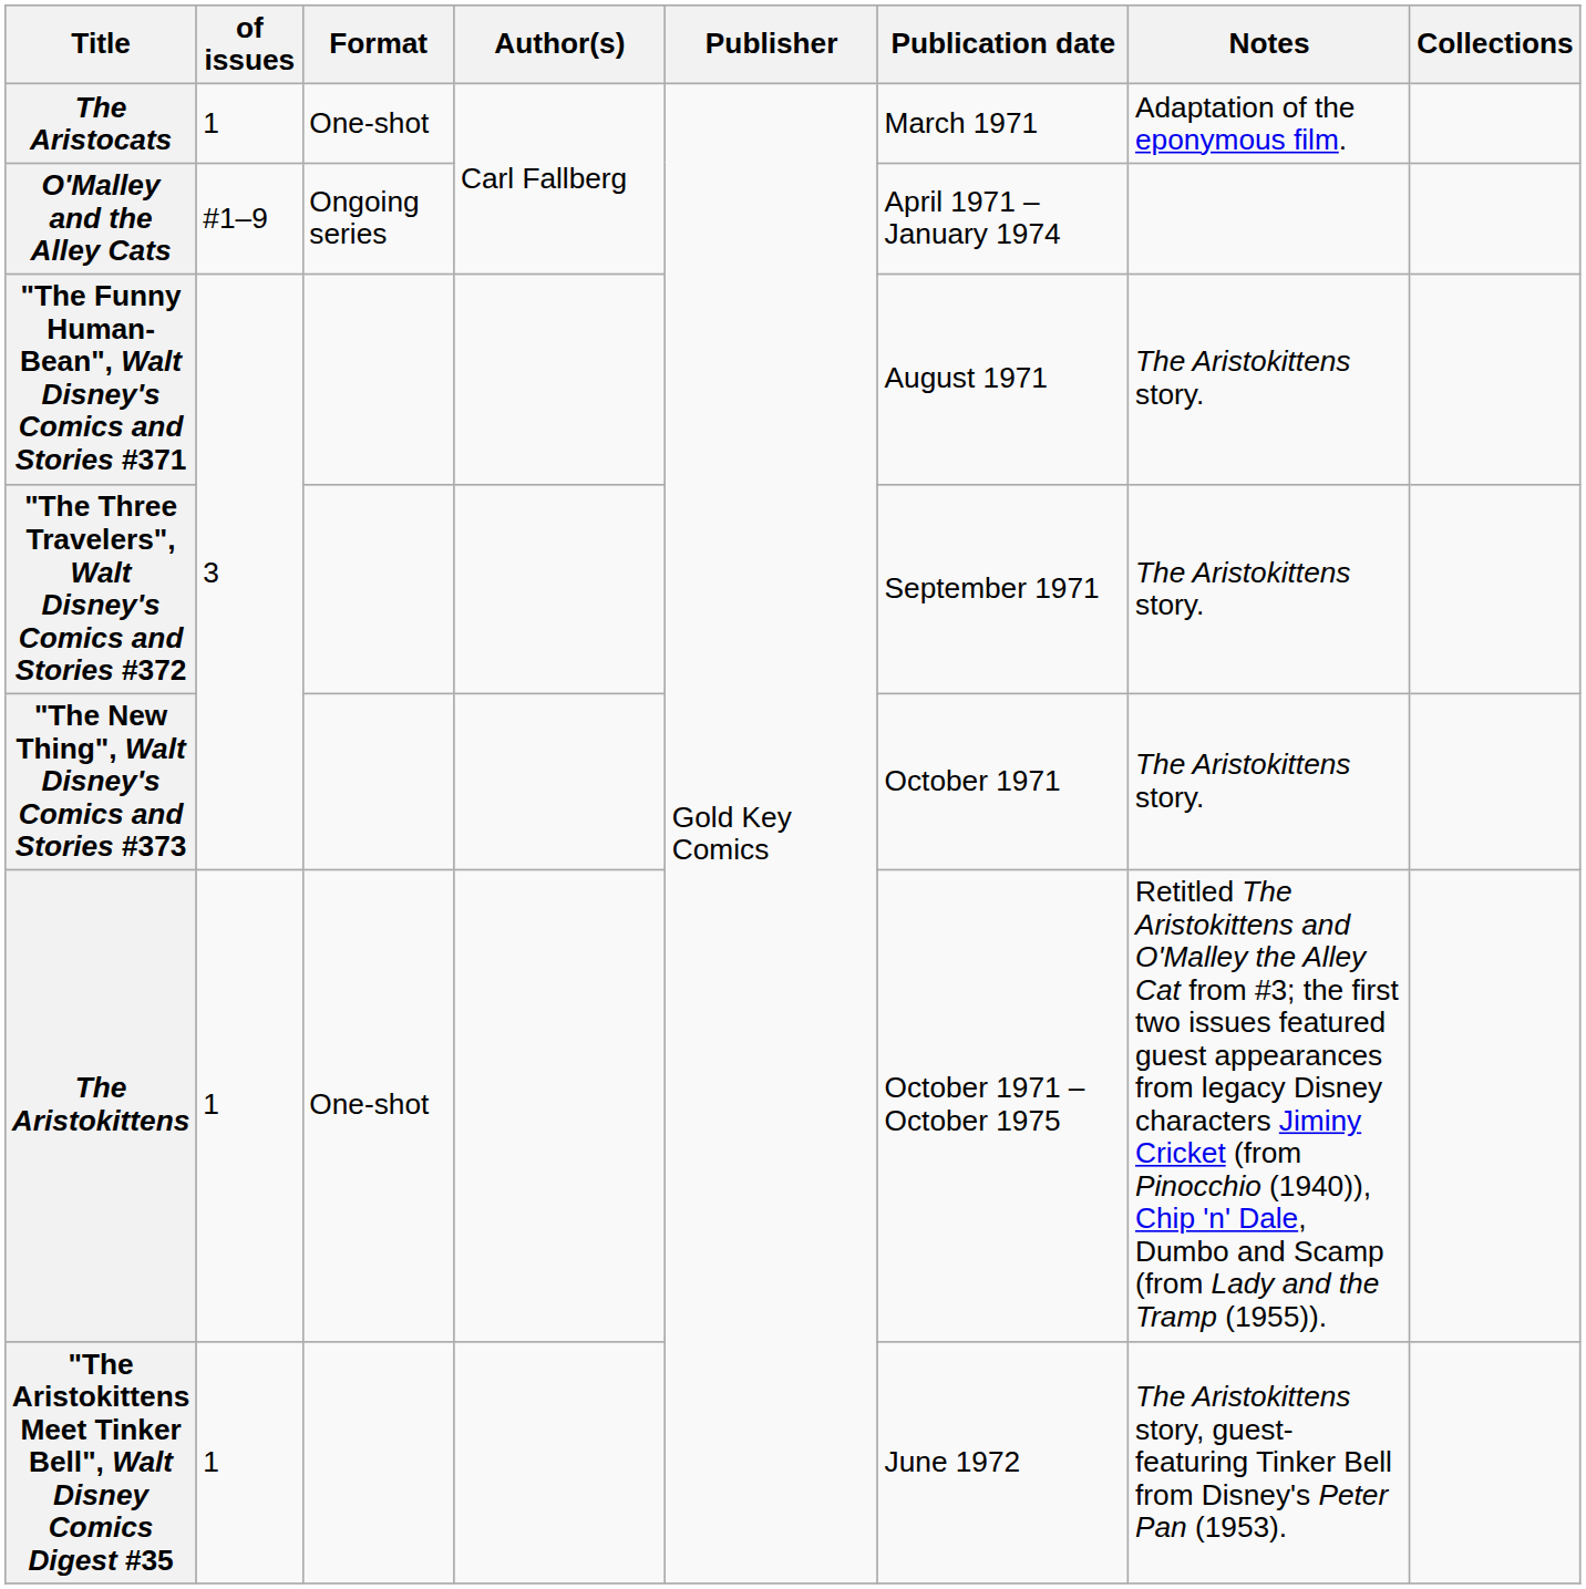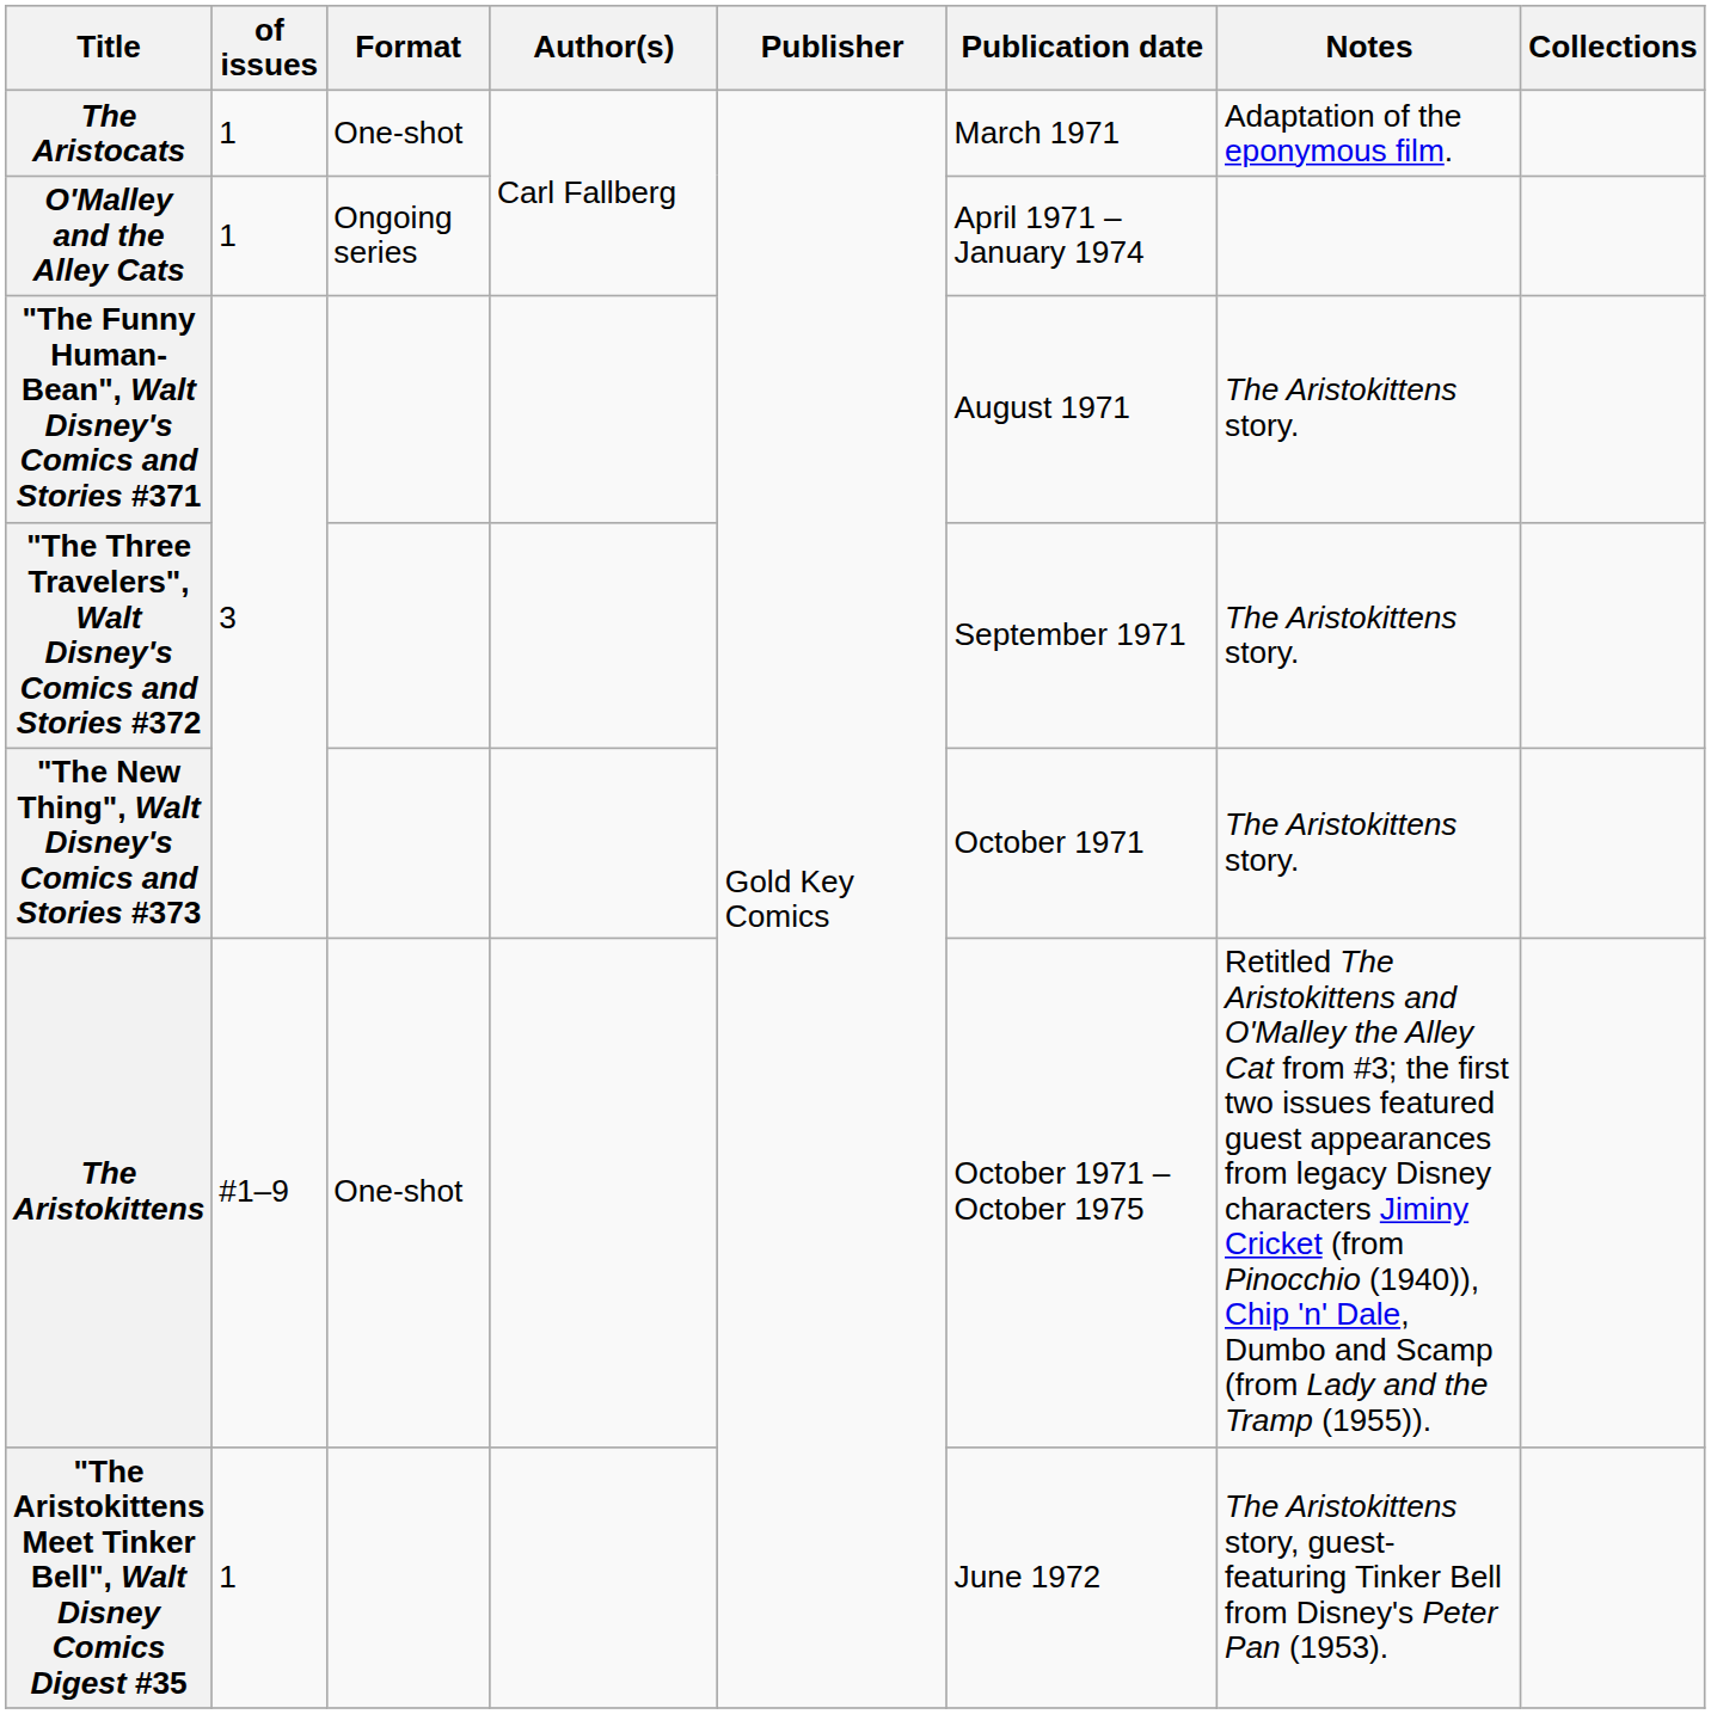O'Malley and the Alley Cats | of issues: #1–9 -> 1
The Aristokittens | of issues: 1 -> #1–9
